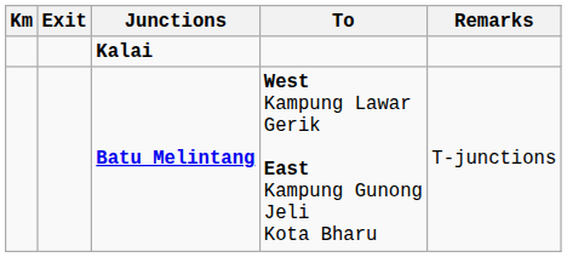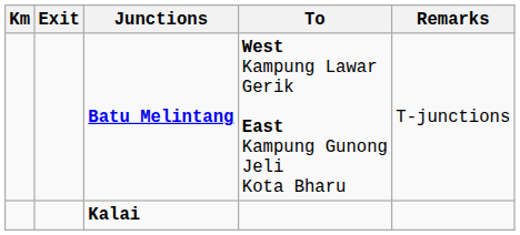rows swapped: Batu Melintang <-> Kalai
